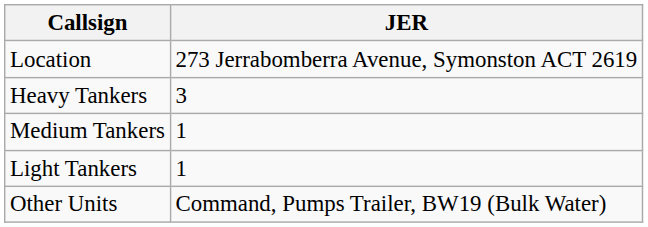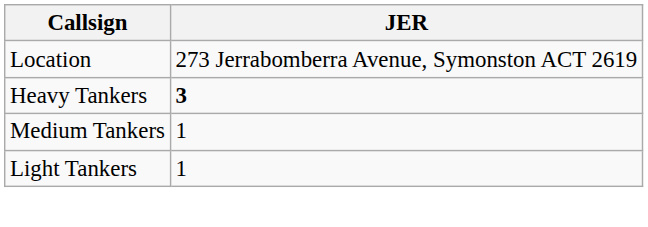Heavy Tankers | JER: normal -> bold
- row: Other Units | Command, Pumps Trailer, BW19 (Bulk Water)
